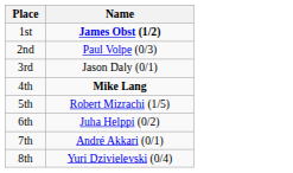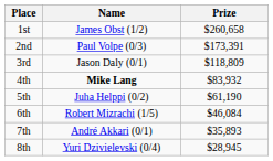+ column: Prize | $260,658 | $173,391 | $118,809 | $83,932 | $61,190 | $46,084 | $35,893 | $28,945
1st | Name: bold -> normal
5th | Name: Robert Mizrachi (1/5) -> Juha Helppi (0/2)
6th | Name: Juha Helppi (0/2) -> Robert Mizrachi (1/5)
